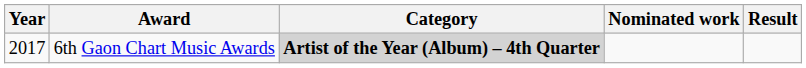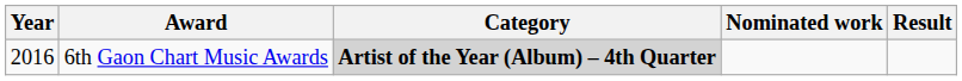6th Gaon Chart Music Awards | Year: 2017 -> 2016
